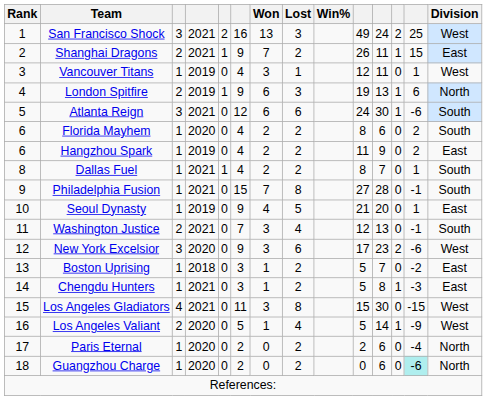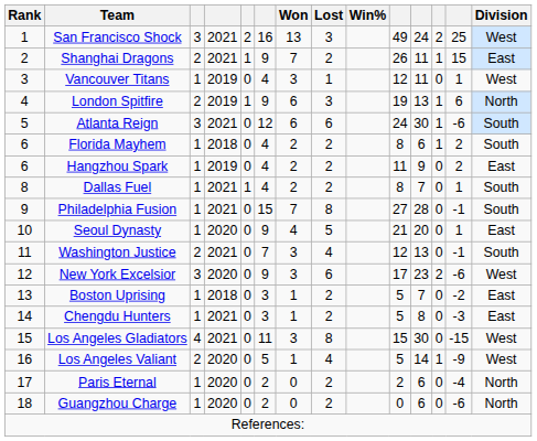Florida Mayhem | column 4: 2020 -> 2018
Florida Mayhem | column 12: 0 -> 1
Seoul Dynasty | column 4: 2019 -> 2020
Chengdu Hunters | column 12: 1 -> 0
Guangzhou Charge | column 13: paleturquoise background -> no background
